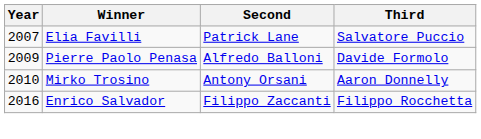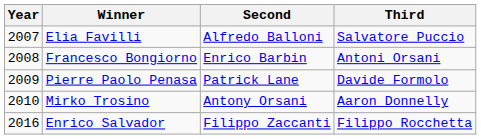Elia Favilli | Second: Patrick Lane -> Alfredo Balloni
+ row: 2008 | Francesco Bongiorno | Enrico Barbin | Antoni Orsani
Pierre Paolo Penasa | Second: Alfredo Balloni -> Patrick Lane
